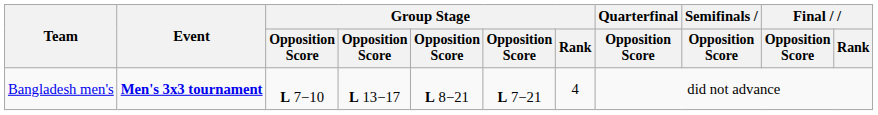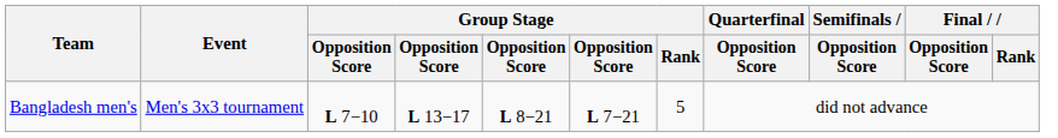Bangladesh men's | Event: bold -> normal
Bangladesh men's | Group Stage / Rank: 4 -> 5
